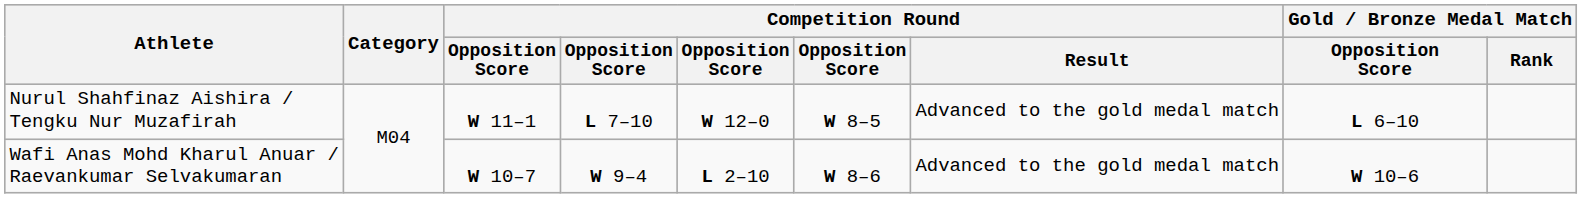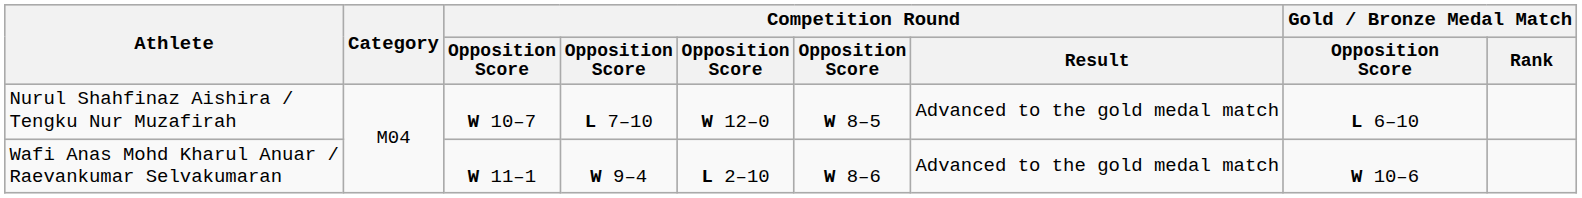Nurul Shahfinaz Aishira / Tengku Nur Muzafirah | column 3: W 11–1 -> W 10–7
Wafi Anas Mohd Kharul Anuar / Raevankumar Selvakumaran | column 3: W 10–7 -> W 11–1
